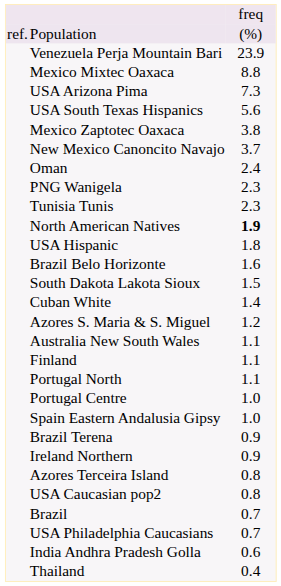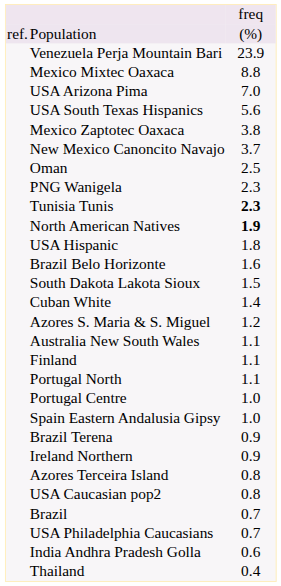USA Arizona Pima | column 3: 7.3 -> 7.0
Oman | column 3: 2.4 -> 2.5
Tunisia Tunis | column 3: normal -> bold
